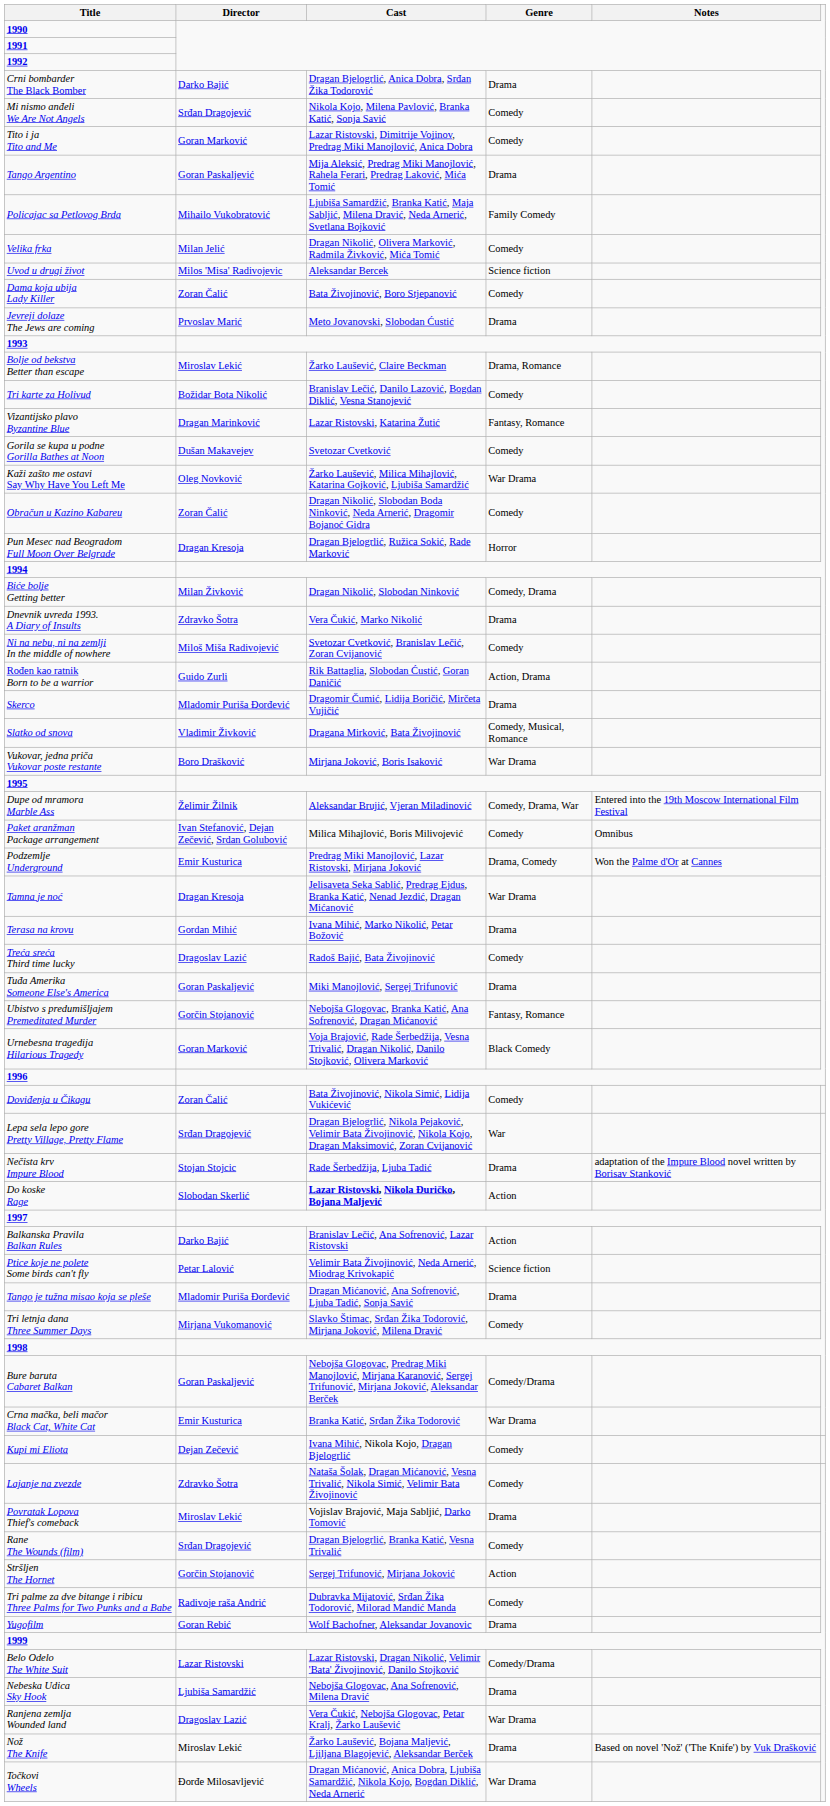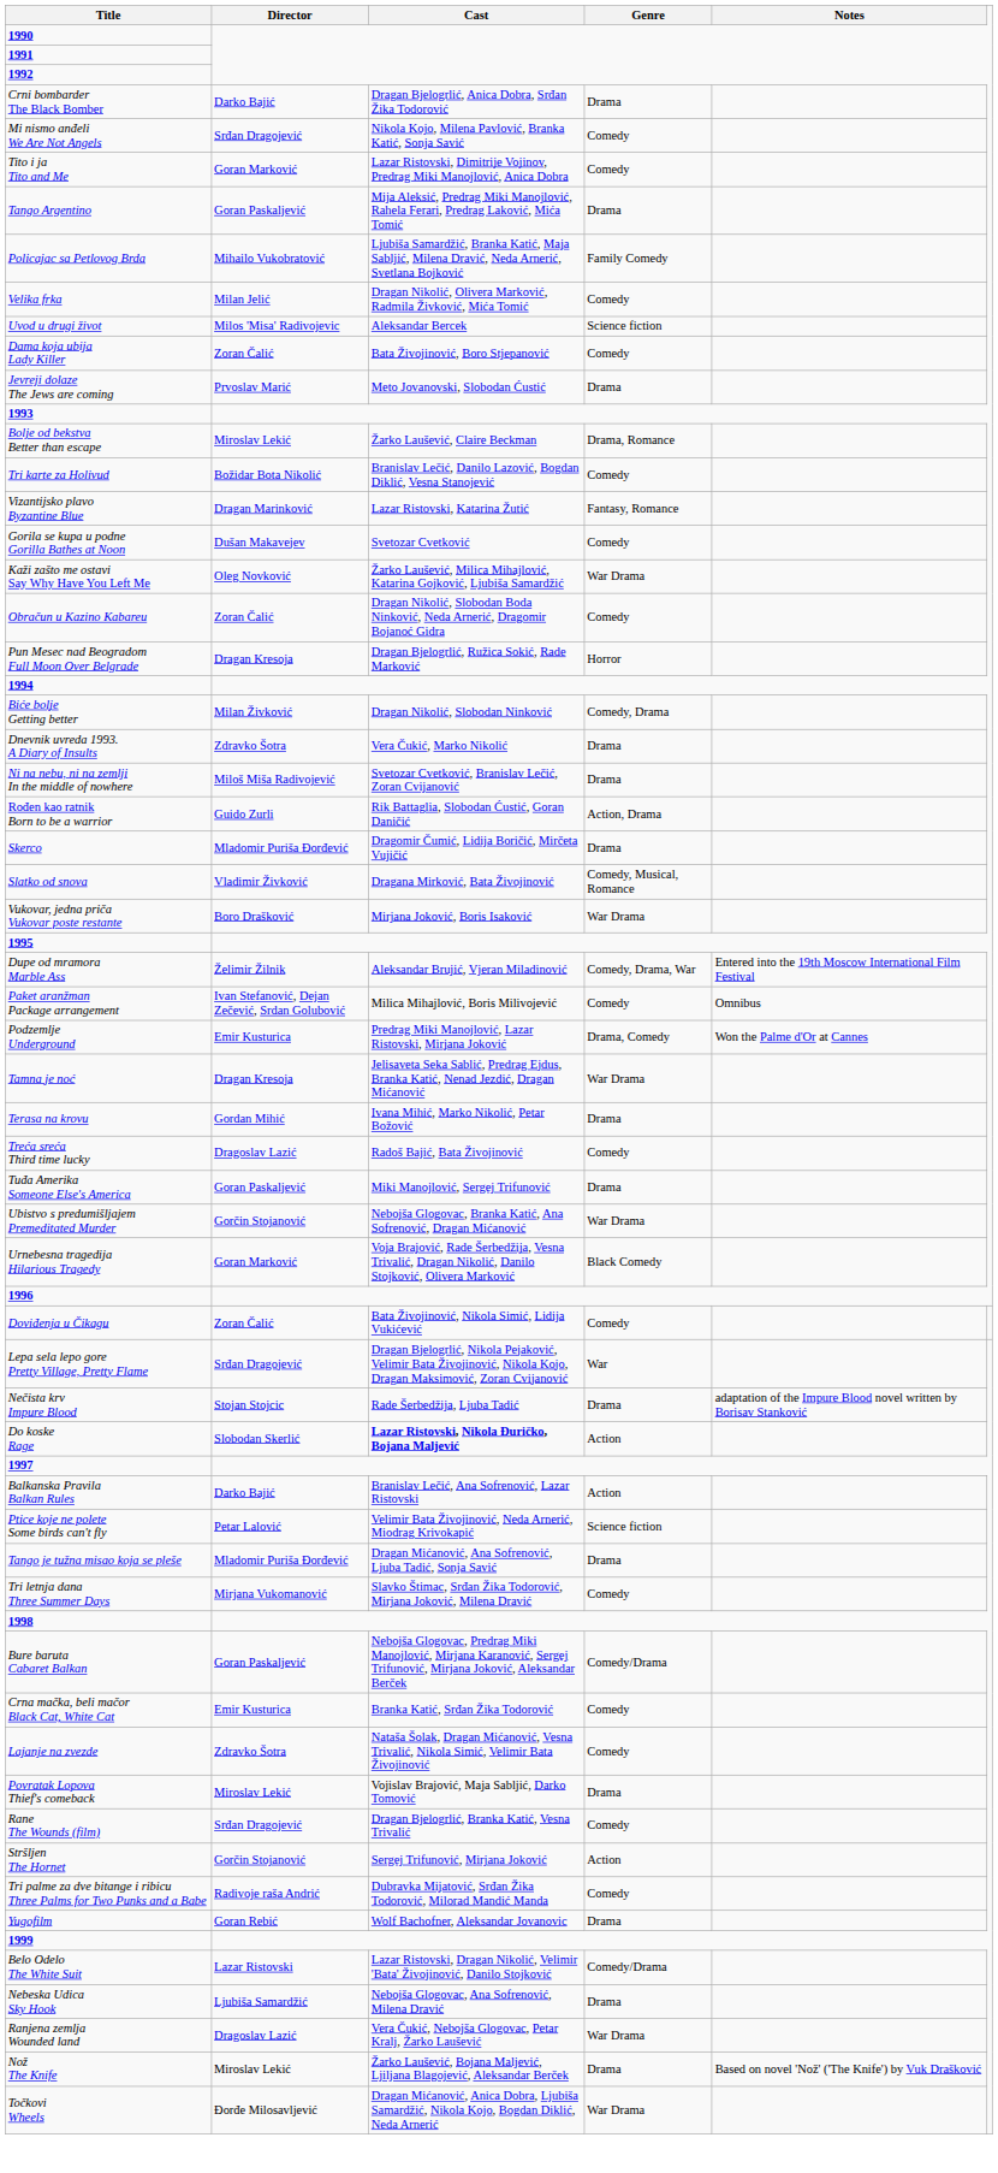Ni na nebu, ni na zemlji In the middle of nowhere | Genre: Comedy -> Drama
Ubistvo s predumišljajem Premeditated Murder | Genre: Fantasy, Romance -> War Drama
Crna mačka, beli mačor Black Cat, White Cat | Genre: War Drama -> Comedy
- row: Kupi mi Eliota | Dejan Zečević | Ivana Mihić, Nikola Kojo, Dragan Bjelogrlić | Comedy
